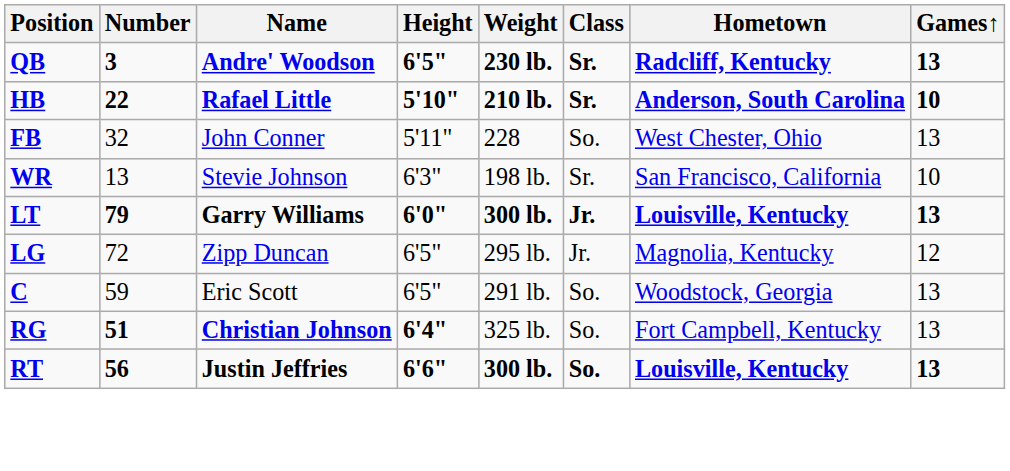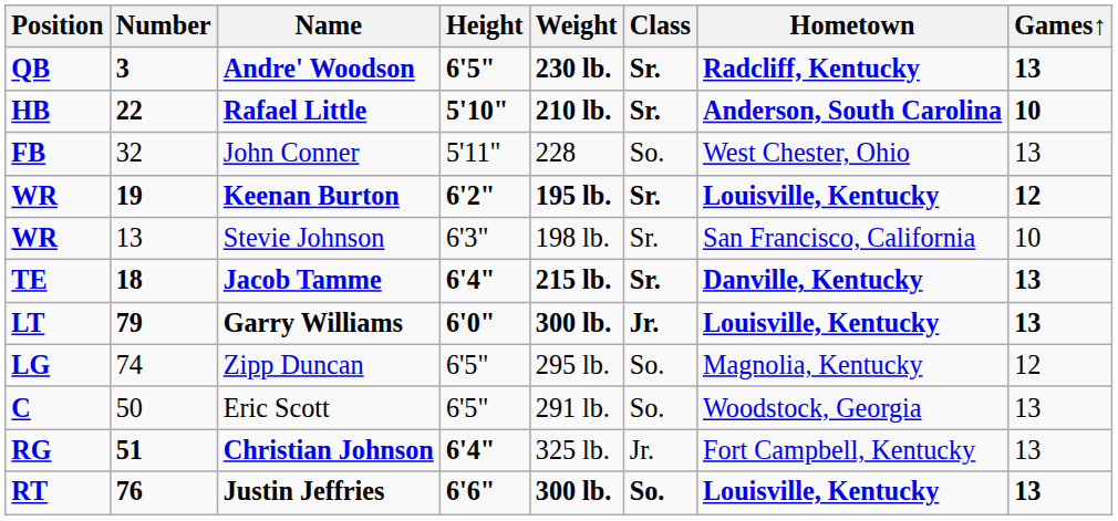+ row: WR | 19 | Keenan Burton | 6'2" | 195 lb. | Sr. | Louisville, Kentucky | 12
+ row: TE | 18 | Jacob Tamme | 6'4" | 215 lb. | Sr. | Danville, Kentucky | 13
Zipp Duncan | Number: 72 -> 74
Zipp Duncan | Class: Jr. -> So.
Eric Scott | Number: 59 -> 50
Christian Johnson | Class: So. -> Jr.
Justin Jeffries | Number: 56 -> 76
